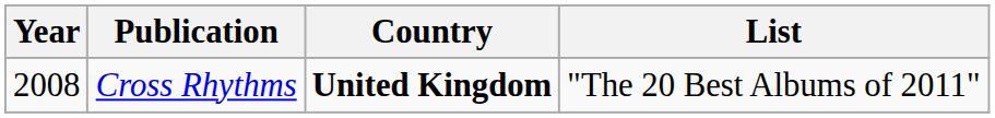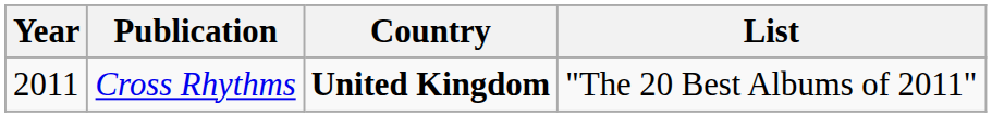Cross Rhythms | Year: 2008 -> 2011
